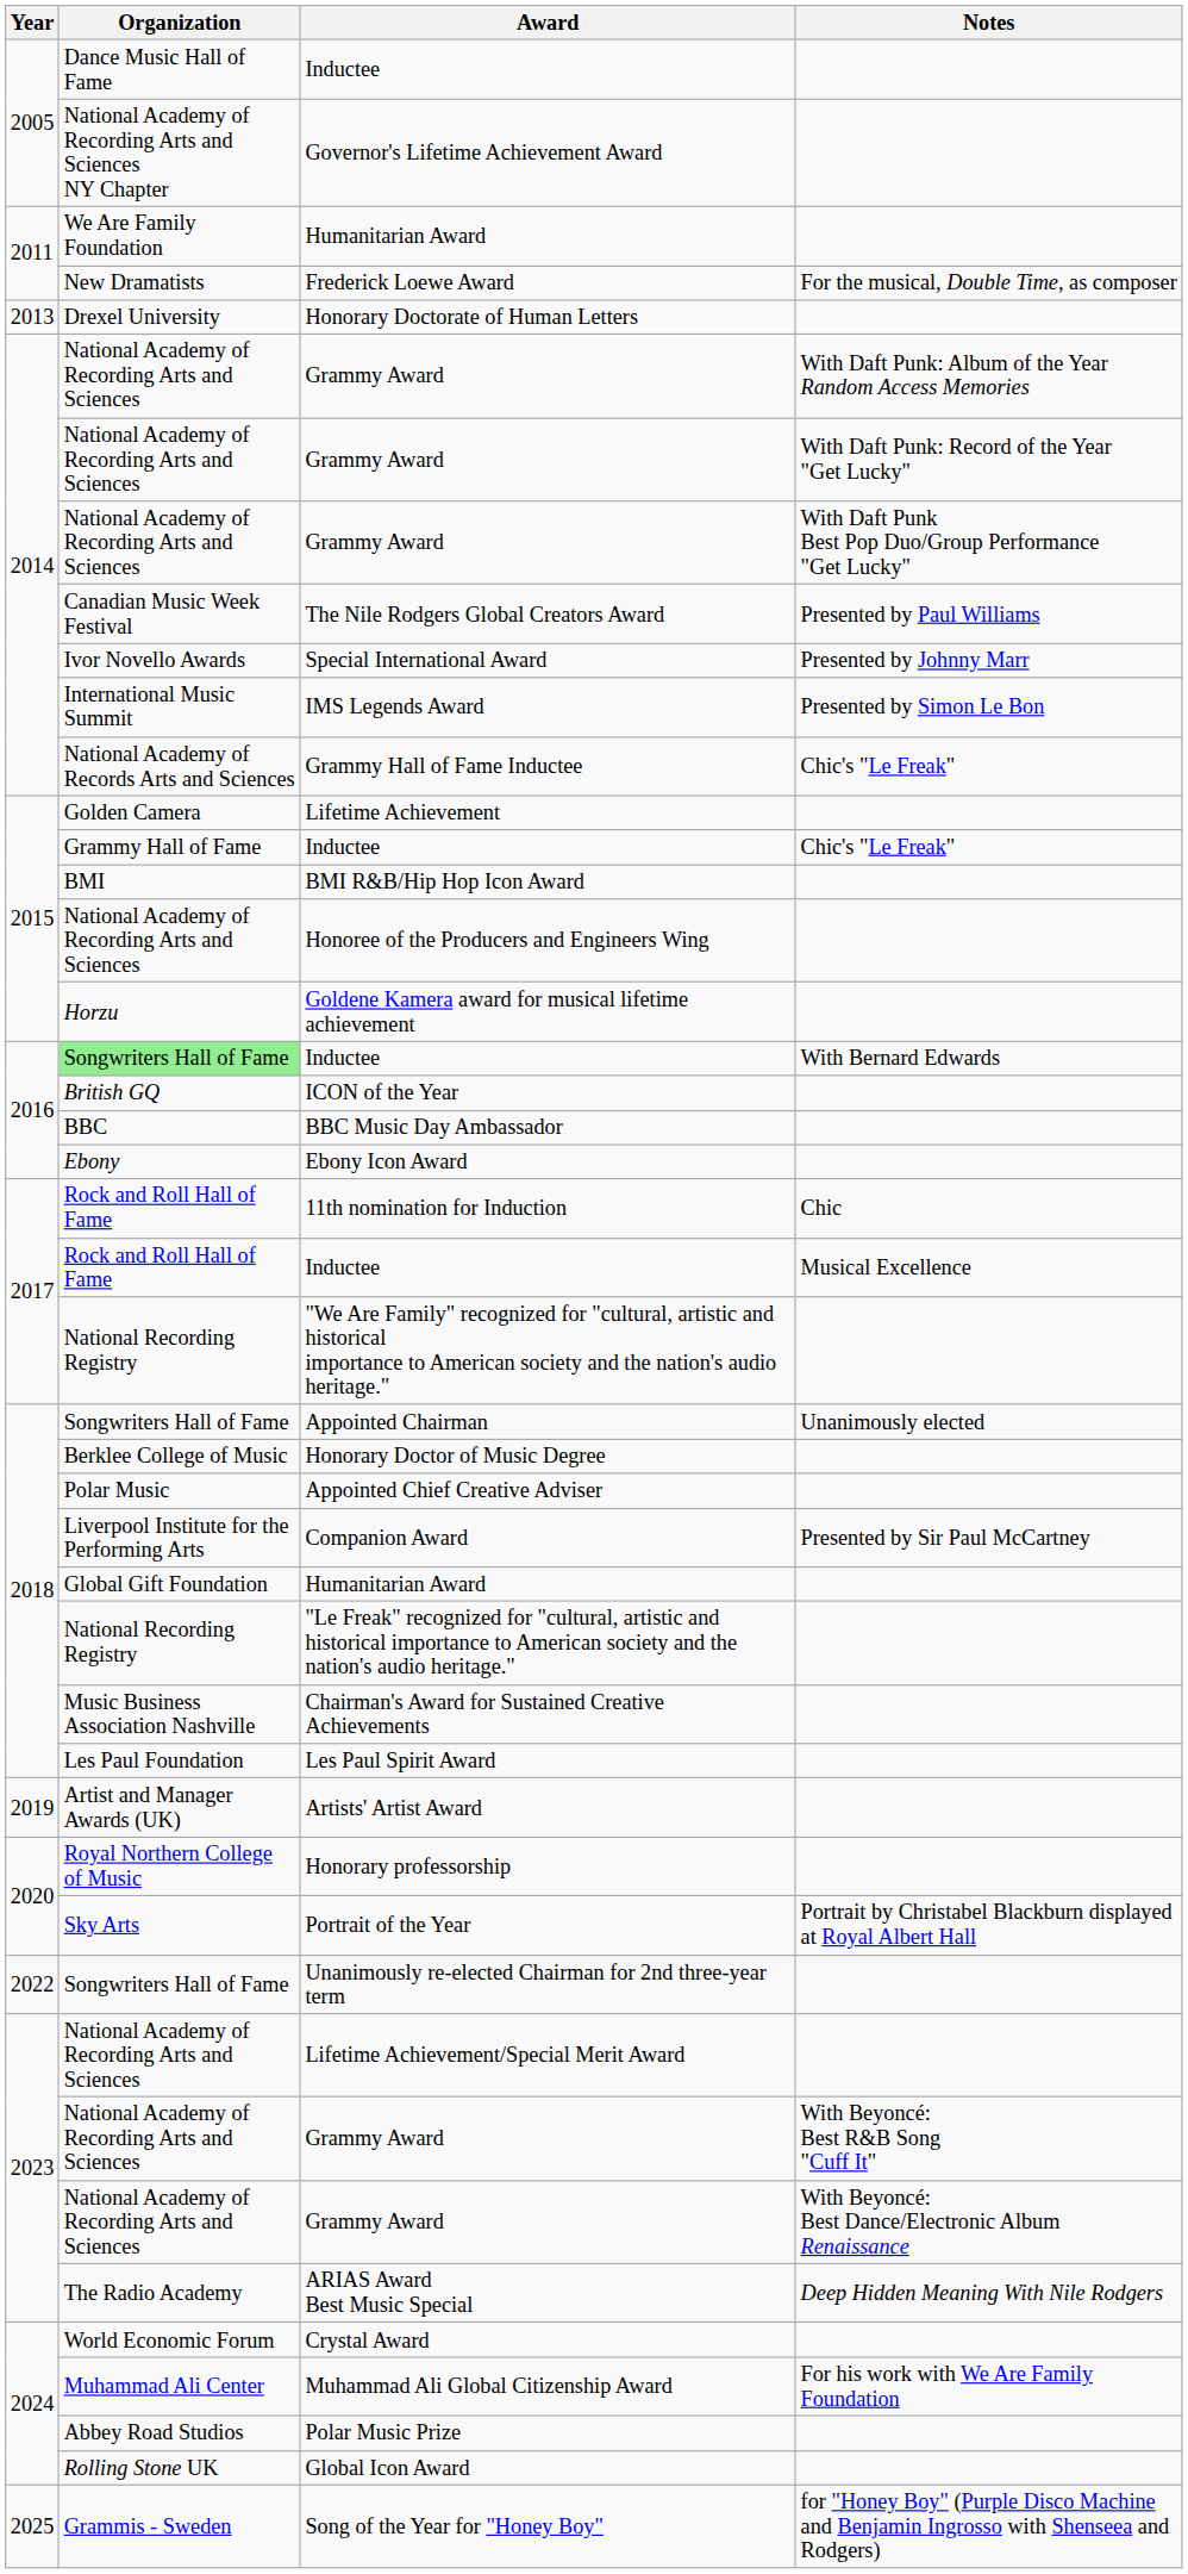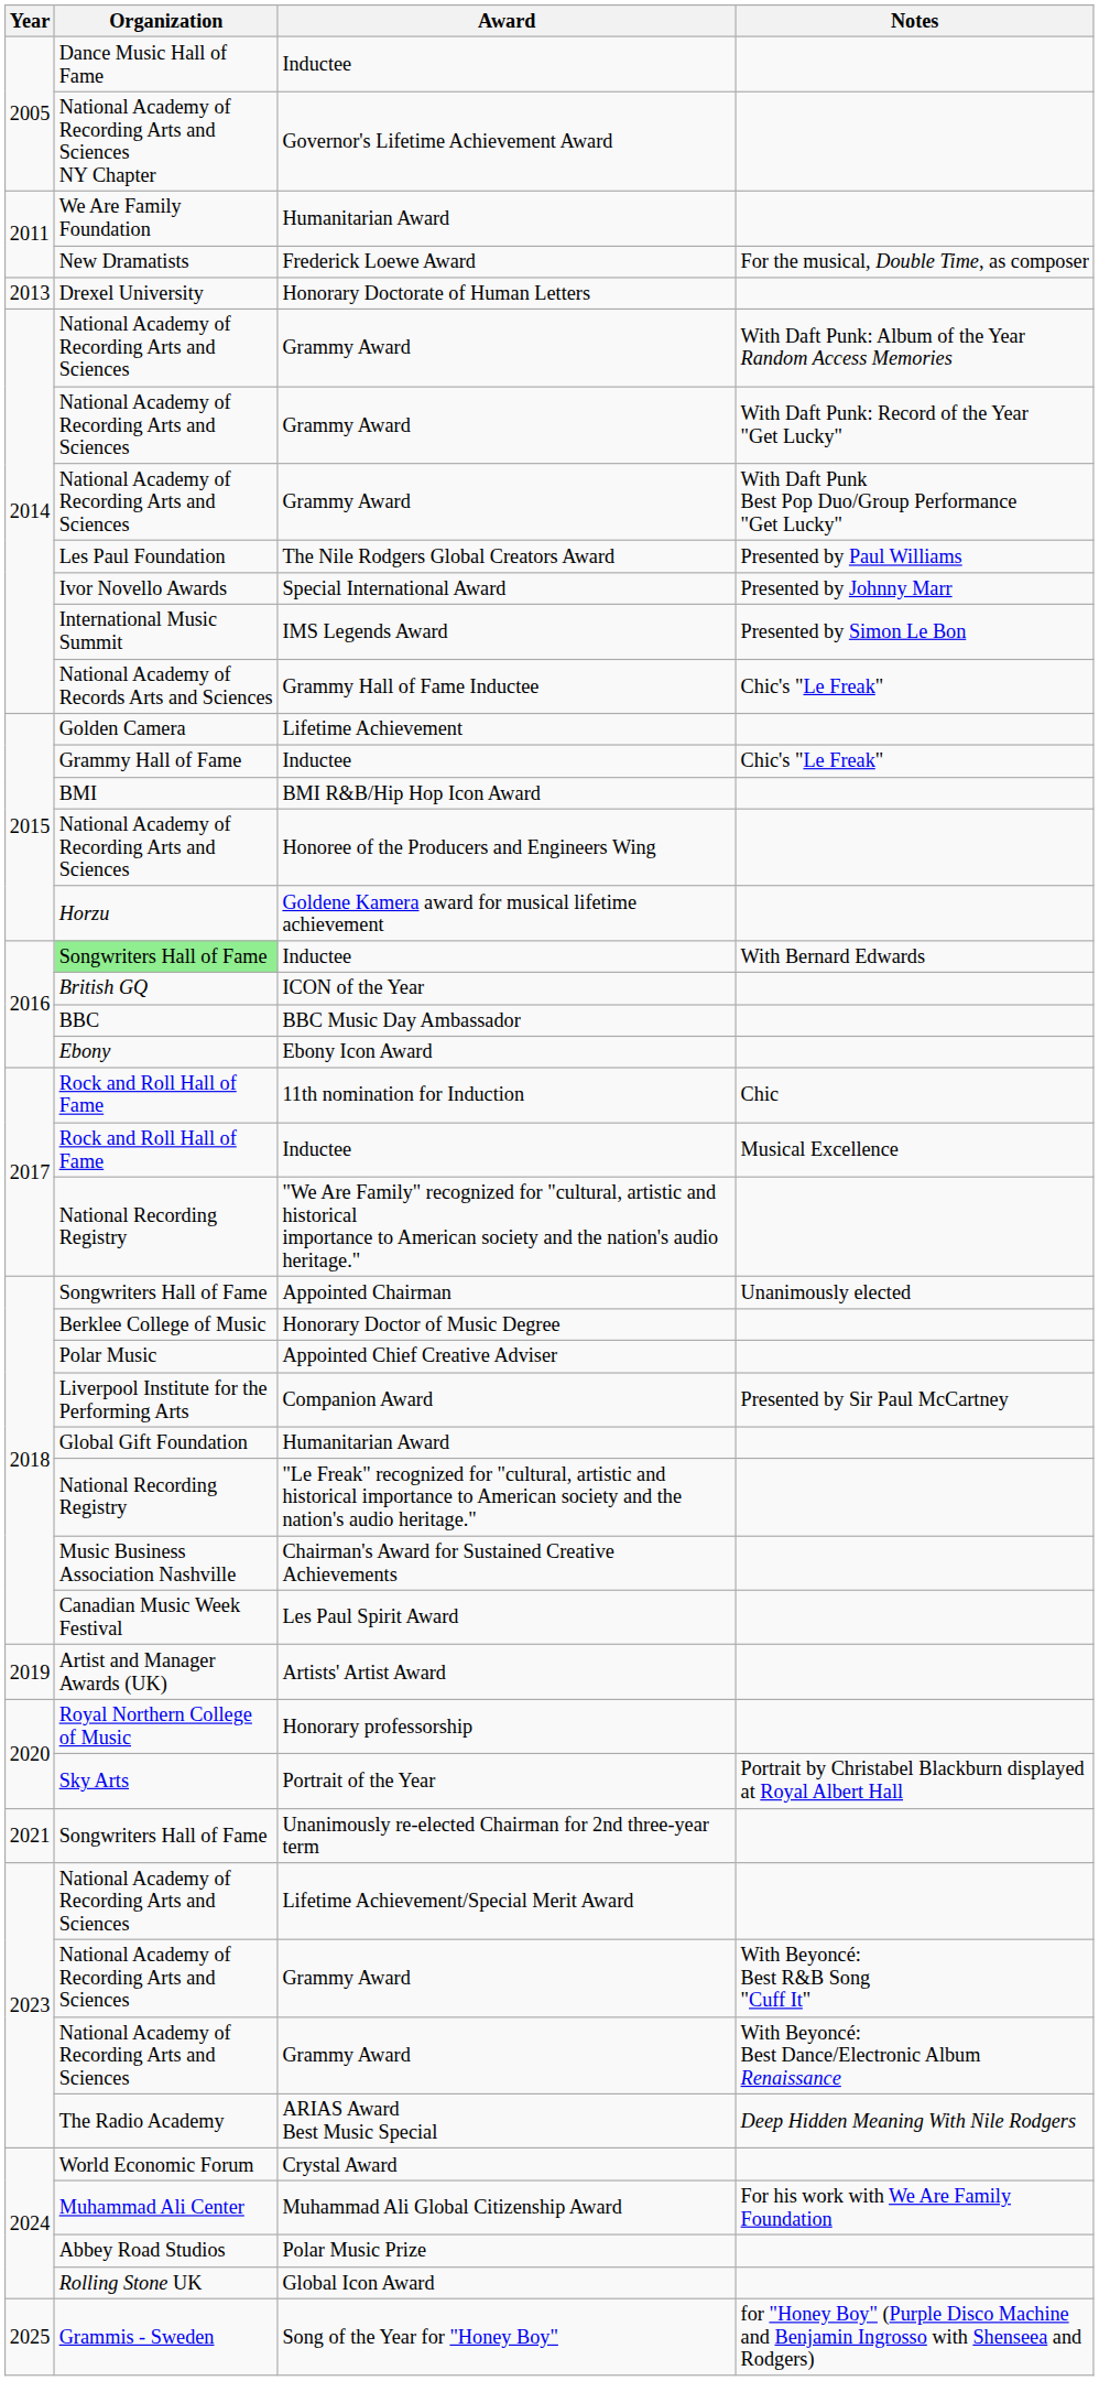The Nile Rodgers Global Creators Award | Organization: Canadian Music Week Festival -> Les Paul Foundation
Les Paul Spirit Award | Organization: Les Paul Foundation -> Canadian Music Week Festival
Unanimously re-elected Chairman for 2nd three-year term | Year: 2022 -> 2021
